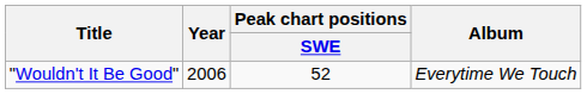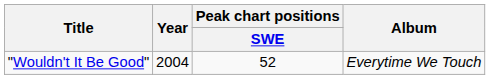"Wouldn't It Be Good" | Year: 2006 -> 2004
